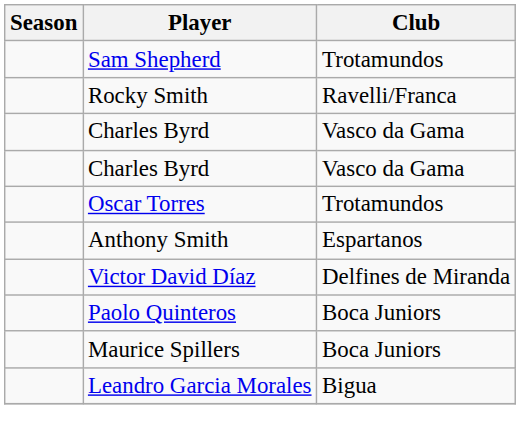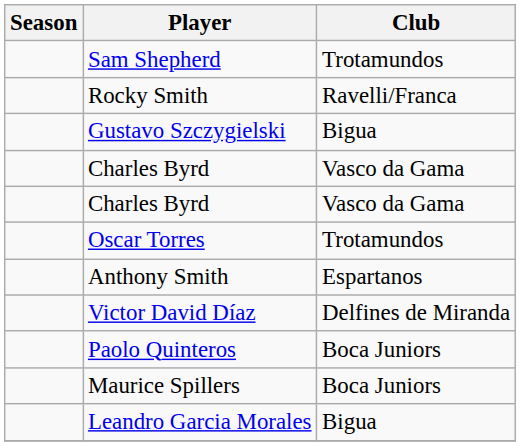+ row: Gustavo Szczygielski | Bigua
